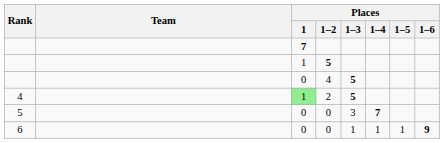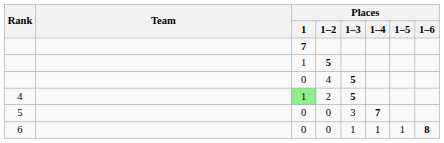6 / 0 | Places / 1–6: 9 -> 8
